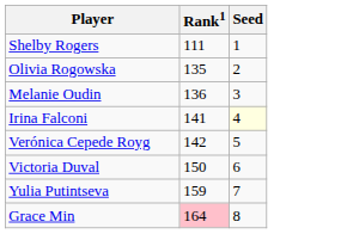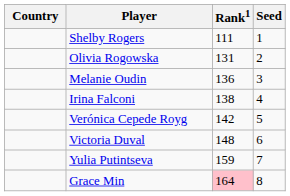+ column: Country
Olivia Rogowska | Rank1: 135 -> 131
Irina Falconi | Rank1: 141 -> 138
Irina Falconi | Seed: lightyellow background -> no background
Victoria Duval | Rank1: 150 -> 148
